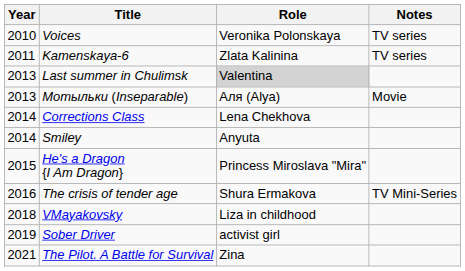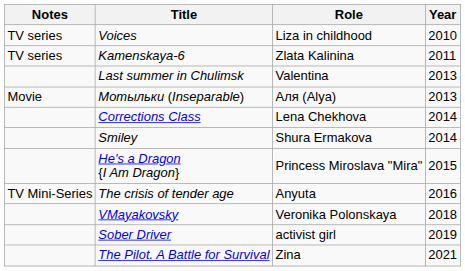columns swapped: Year <-> Notes
Voices | Role: Veronika Polonskaya -> Liza in childhood
Last summer in Chulimsk | Role: lightgrey background -> no background
Smiley | Role: Anyuta -> Shura Ermakova
The crisis of tender age | Role: Shura Ermakova -> Anyuta
VMayakovsky | Role: Liza in childhood -> Veronika Polonskaya
